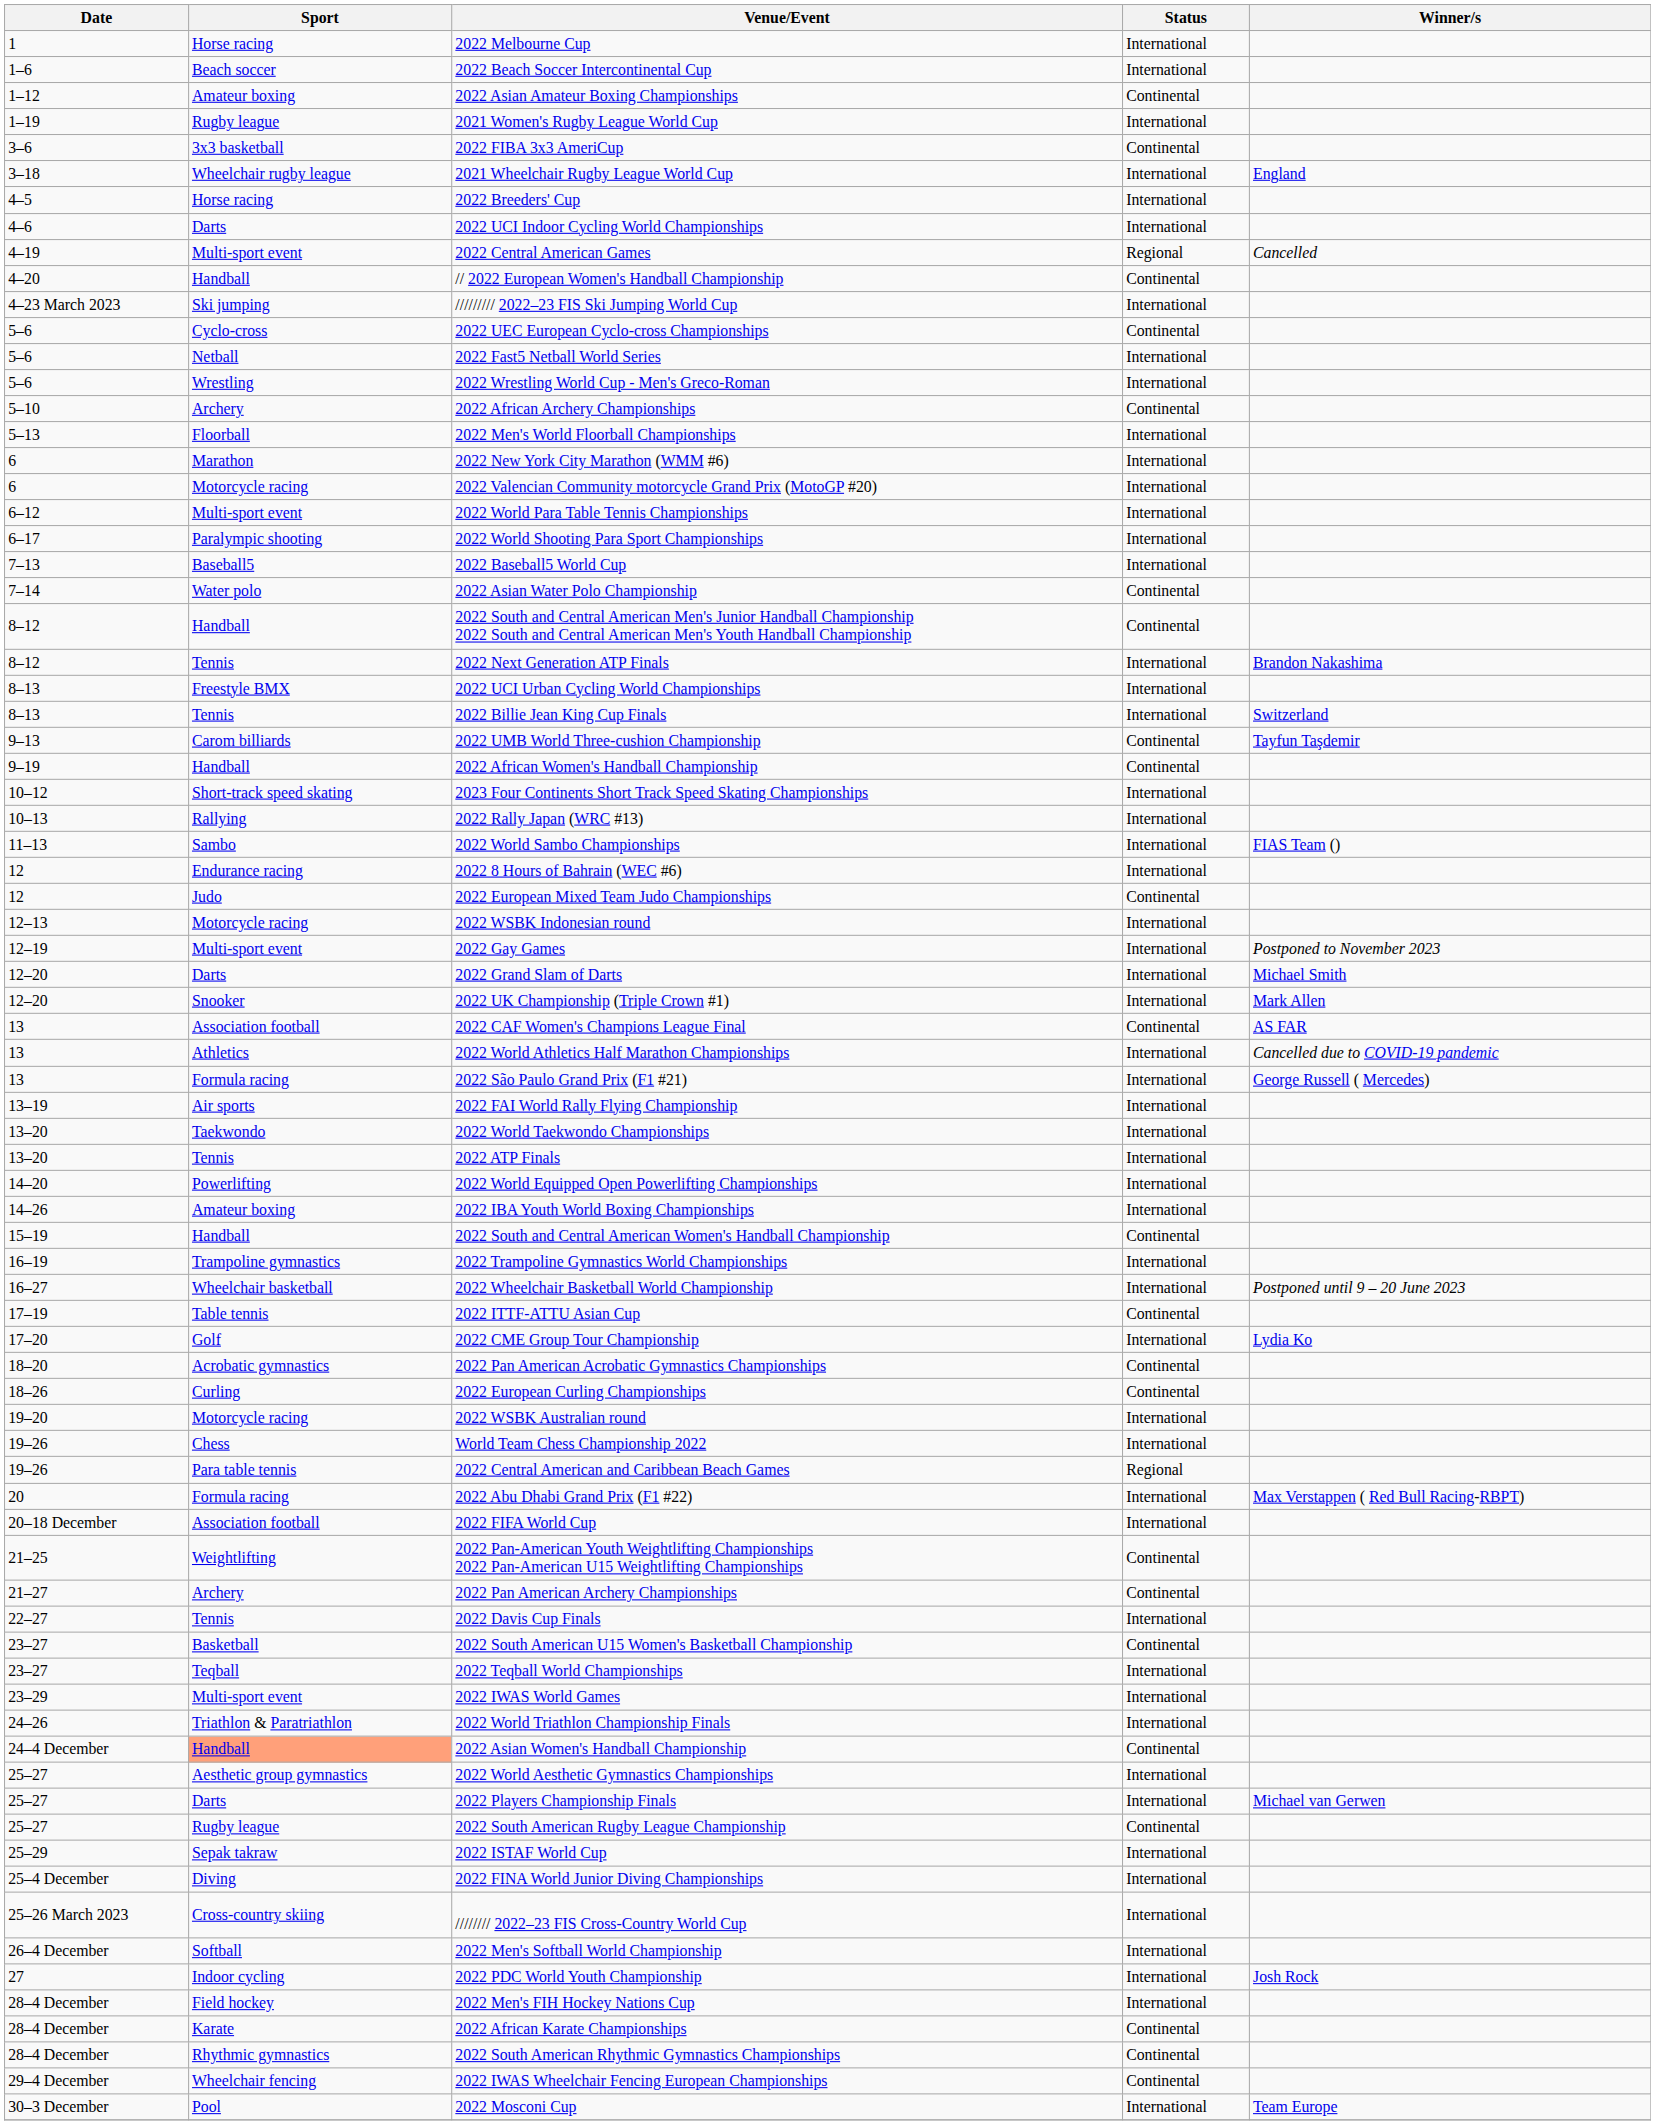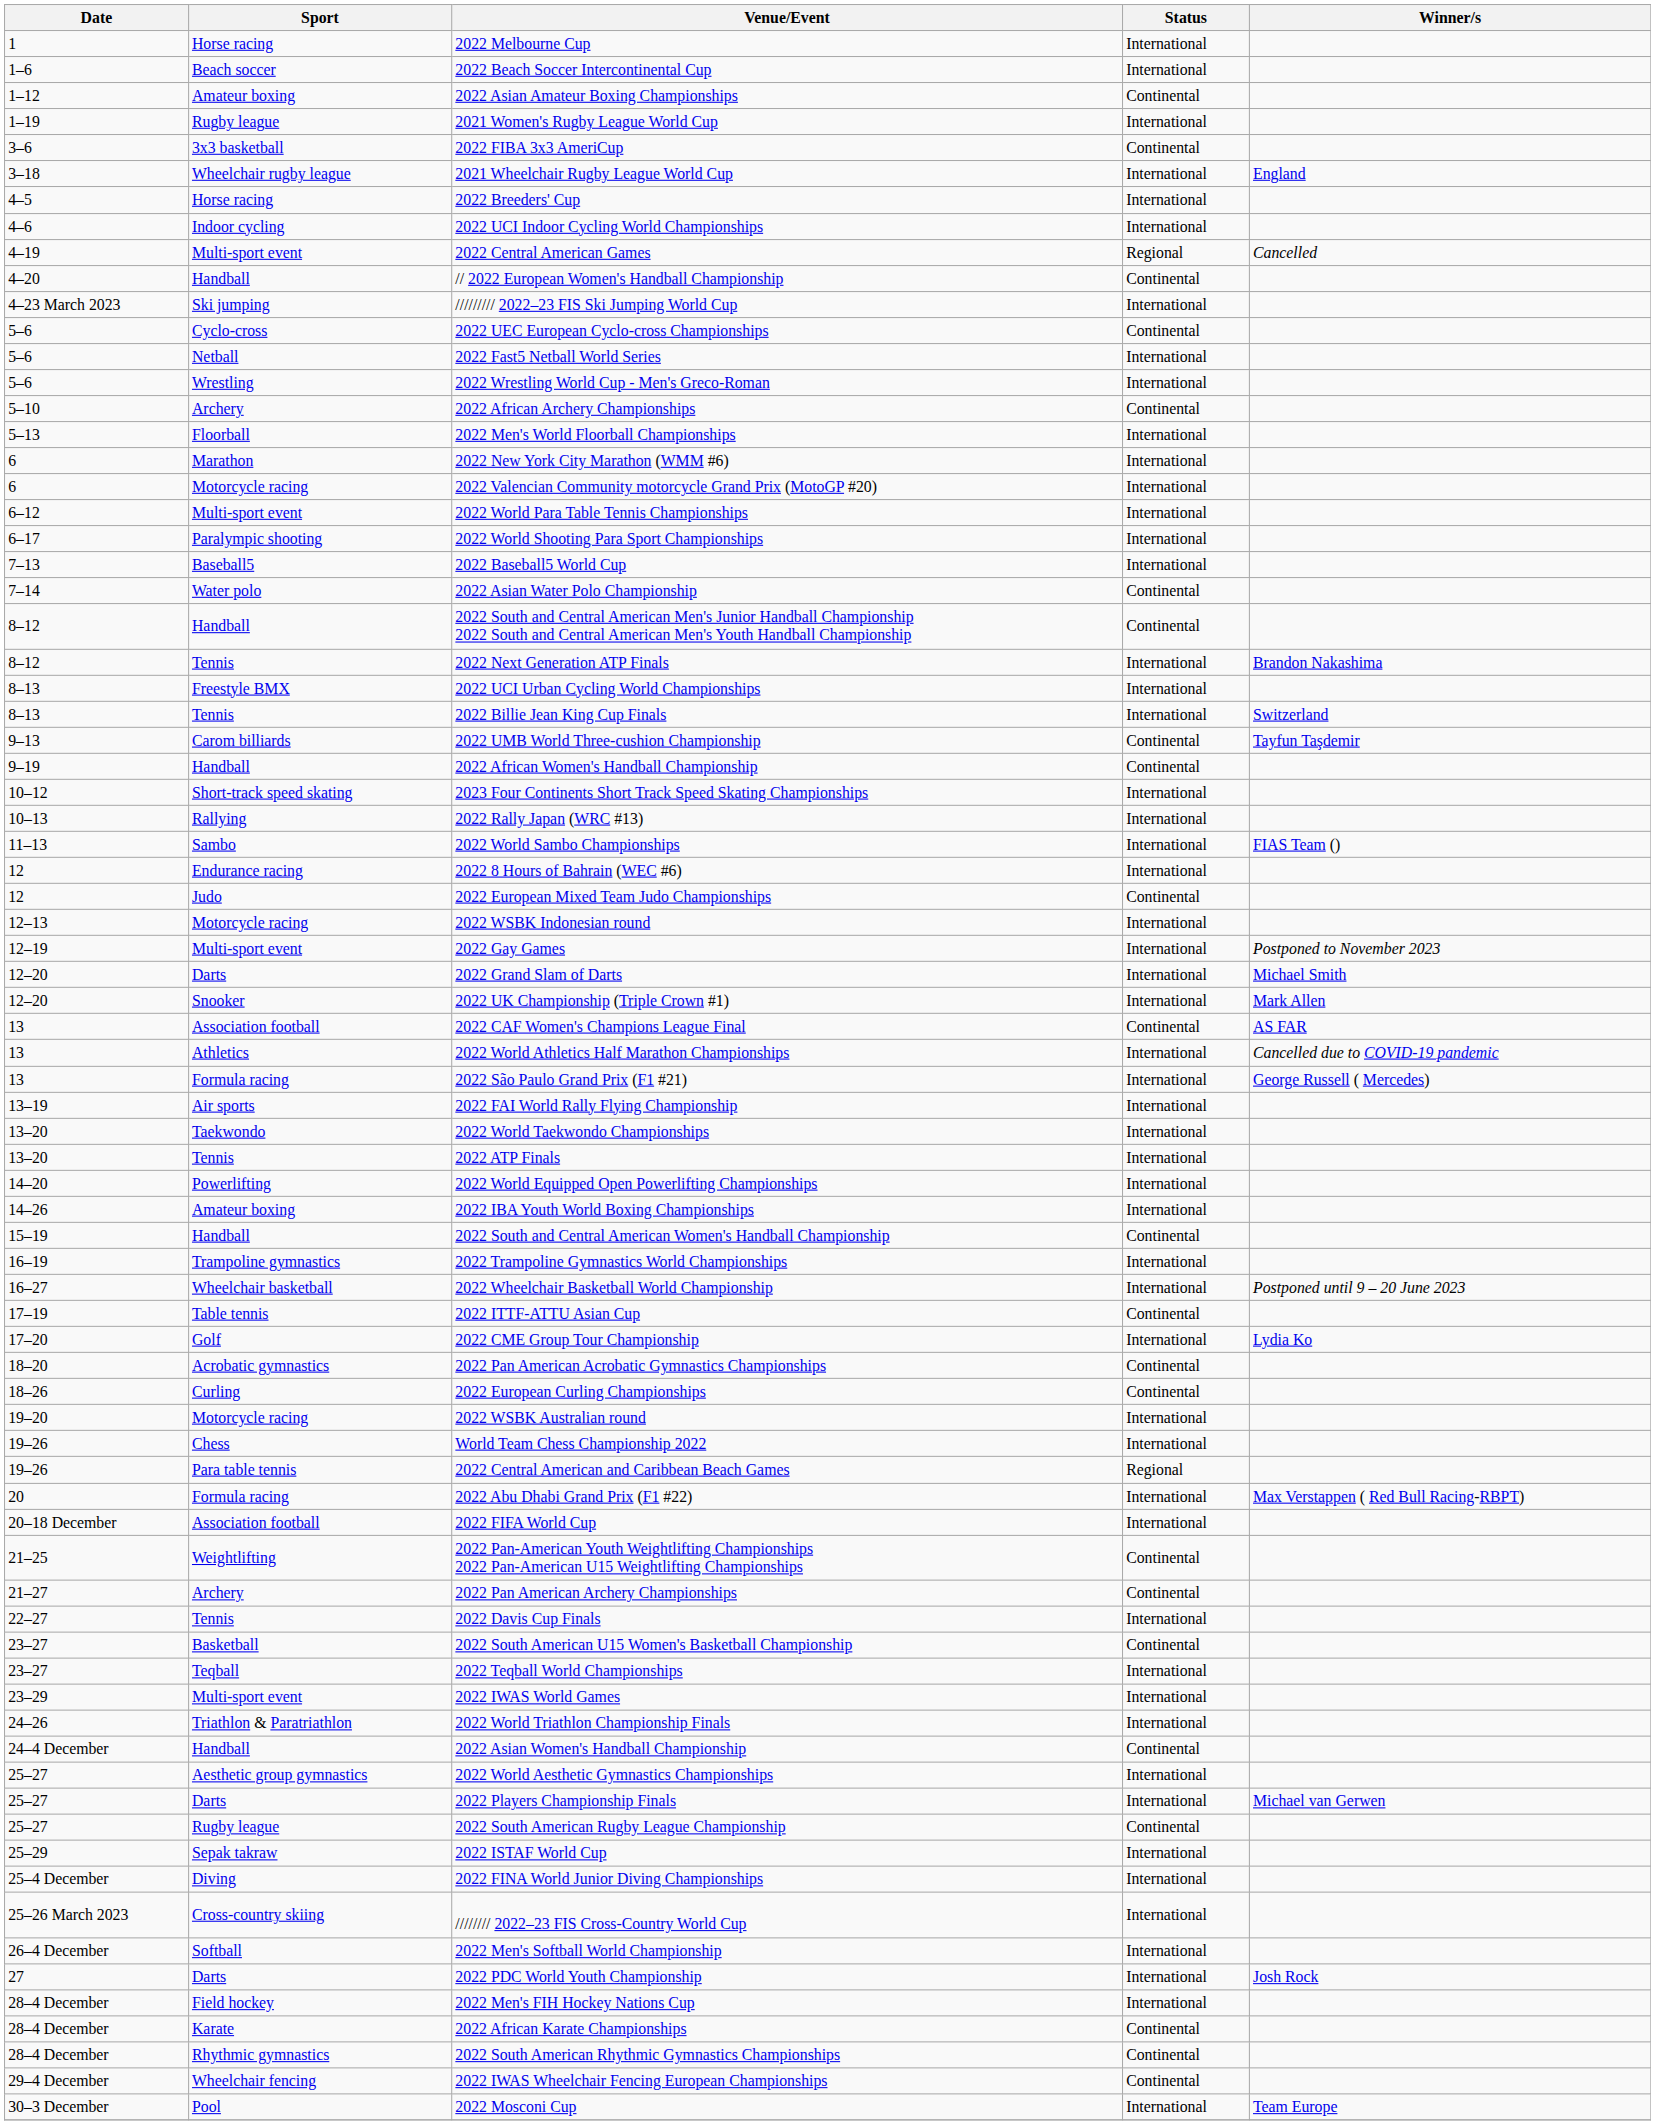2022 UCI Indoor Cycling World Championships | Sport: Darts -> Indoor cycling
2022 Asian Women's Handball Championship | Sport: lightsalmon background -> no background
2022 PDC World Youth Championship | Sport: Indoor cycling -> Darts
